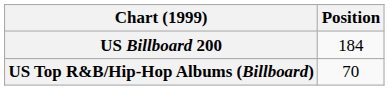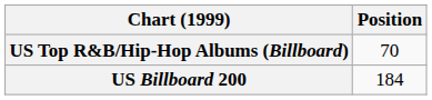rows swapped: US Billboard 200 <-> US Top R&B/Hip-Hop Albums (Billboard)
